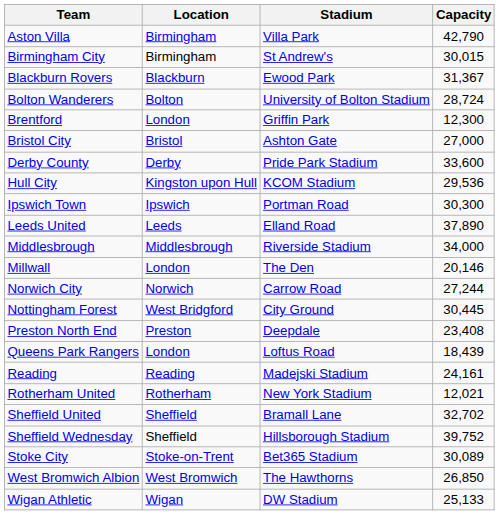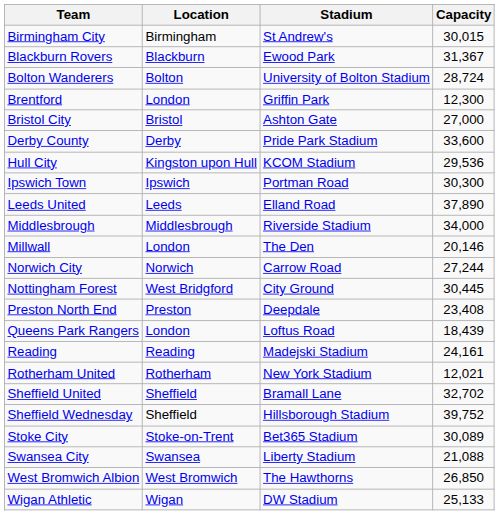- row: Aston Villa | Birmingham | Villa Park | 42,790
+ row: Swansea City | Swansea | Liberty Stadium | 21,088
